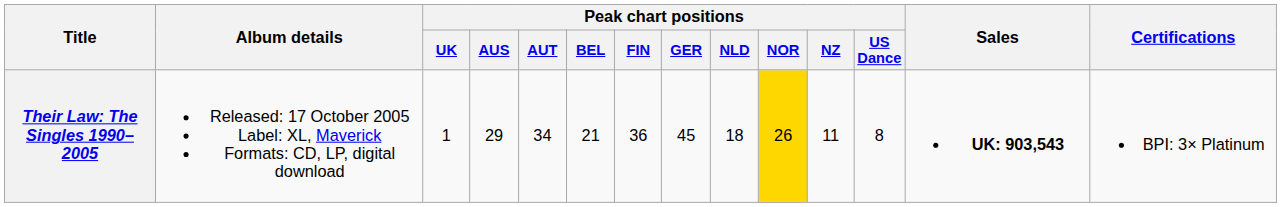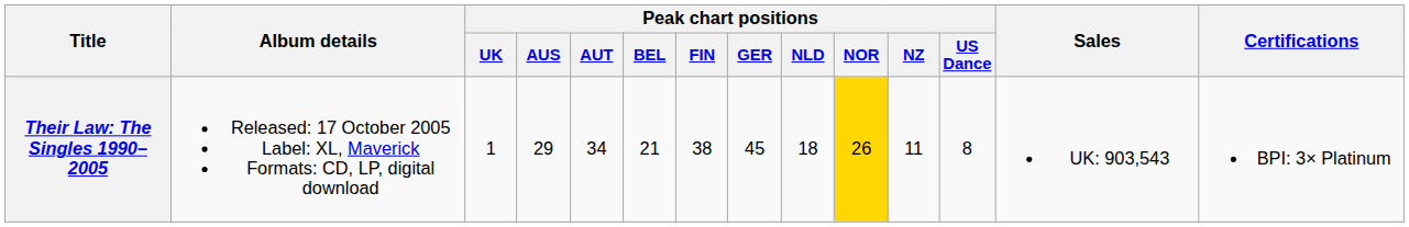Their Law: The Singles 1990–2005 | Peak chart positions / FIN: 36 -> 38
Their Law: The Singles 1990–2005 | Sales: bold -> normal
